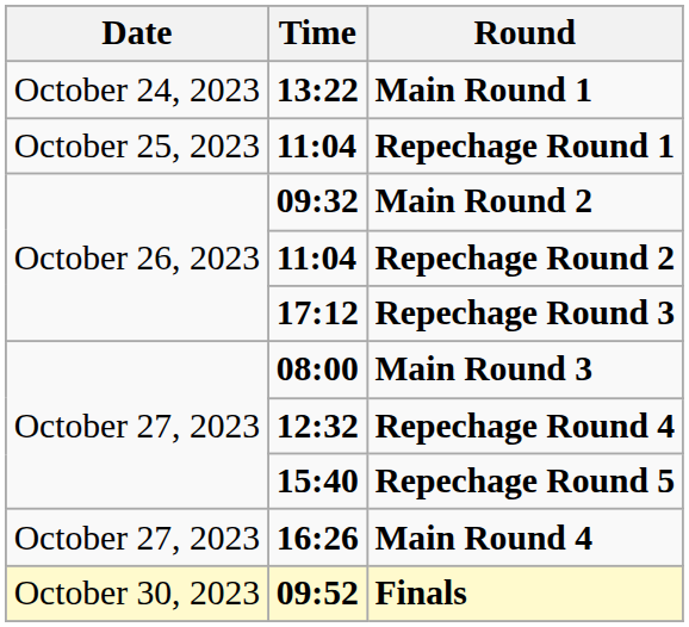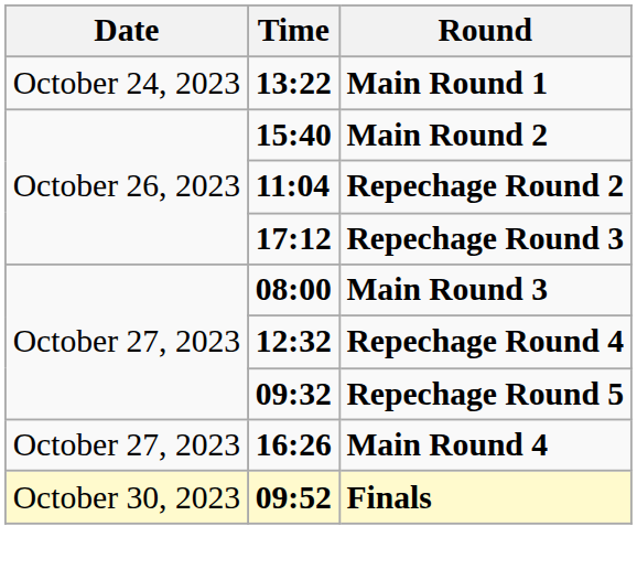- row: October 25, 2023 | 11:04 | Repechage Round 1
Main Round 2 | Time: 09:32 -> 15:40
Repechage Round 5 | Time: 15:40 -> 09:32
